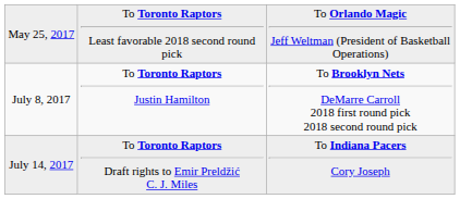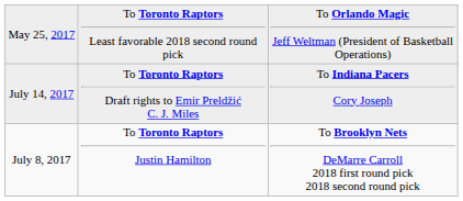rows swapped: July 8, 2017 <-> July 14, 2017
